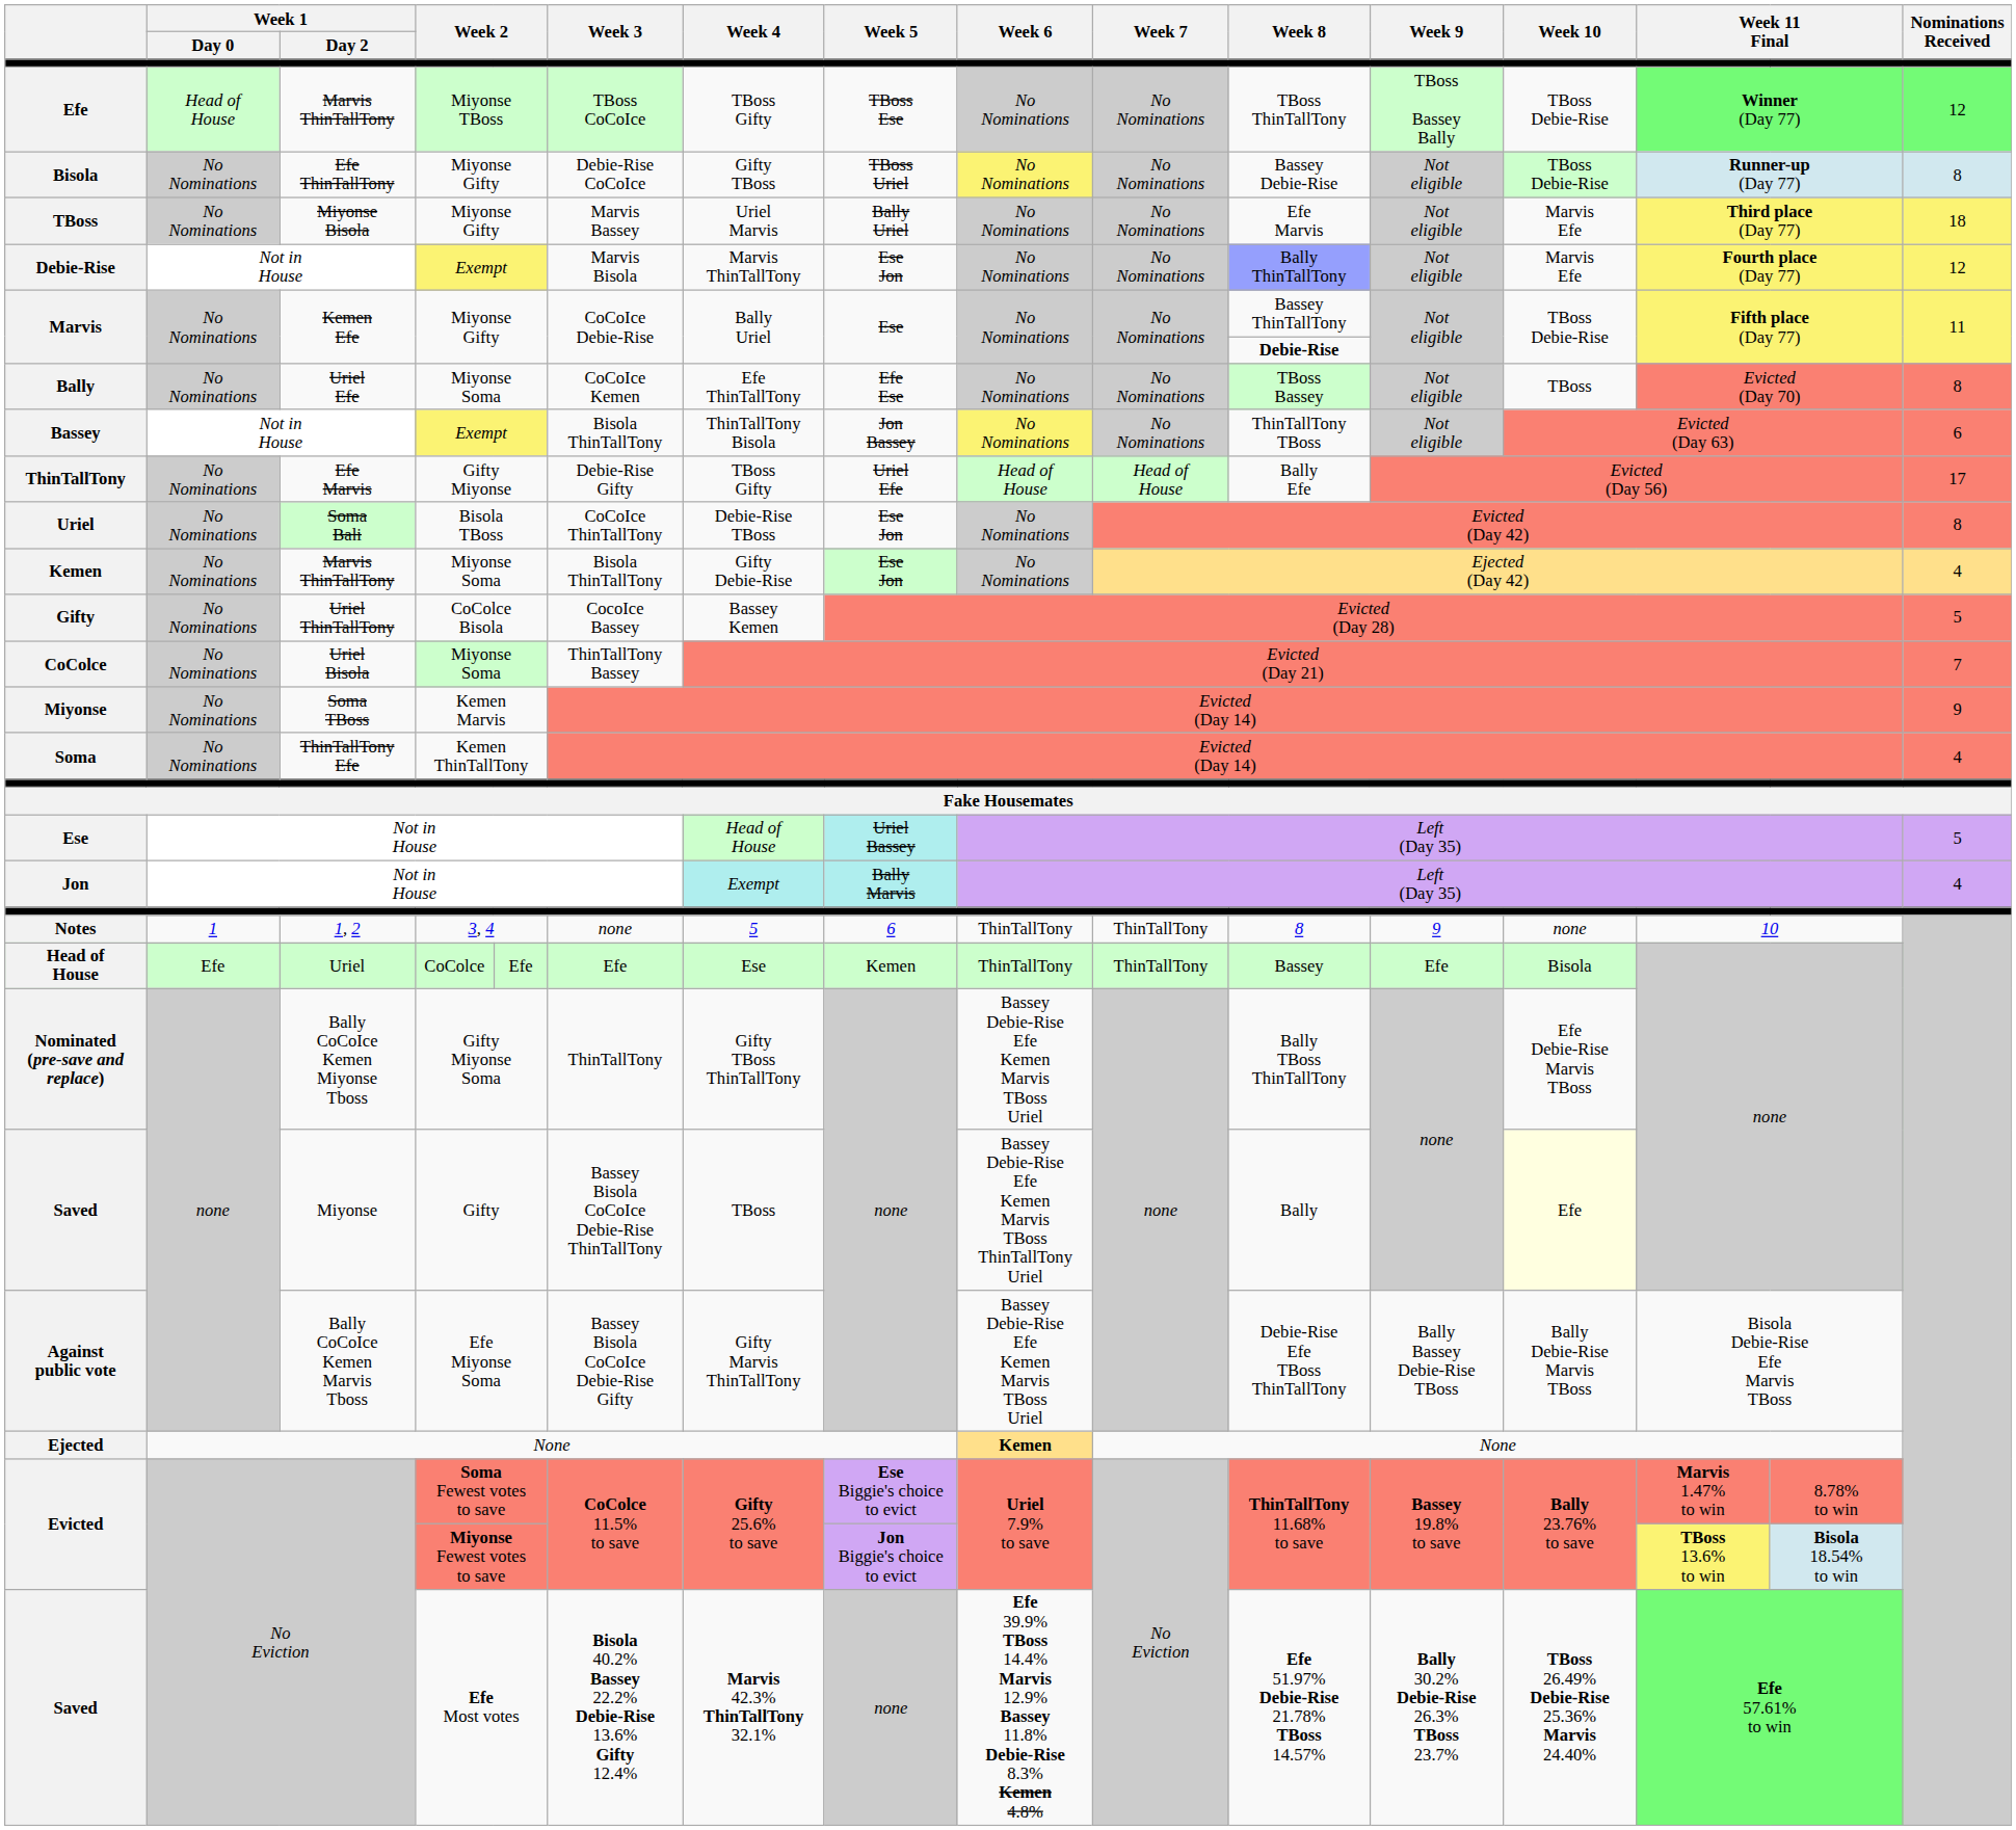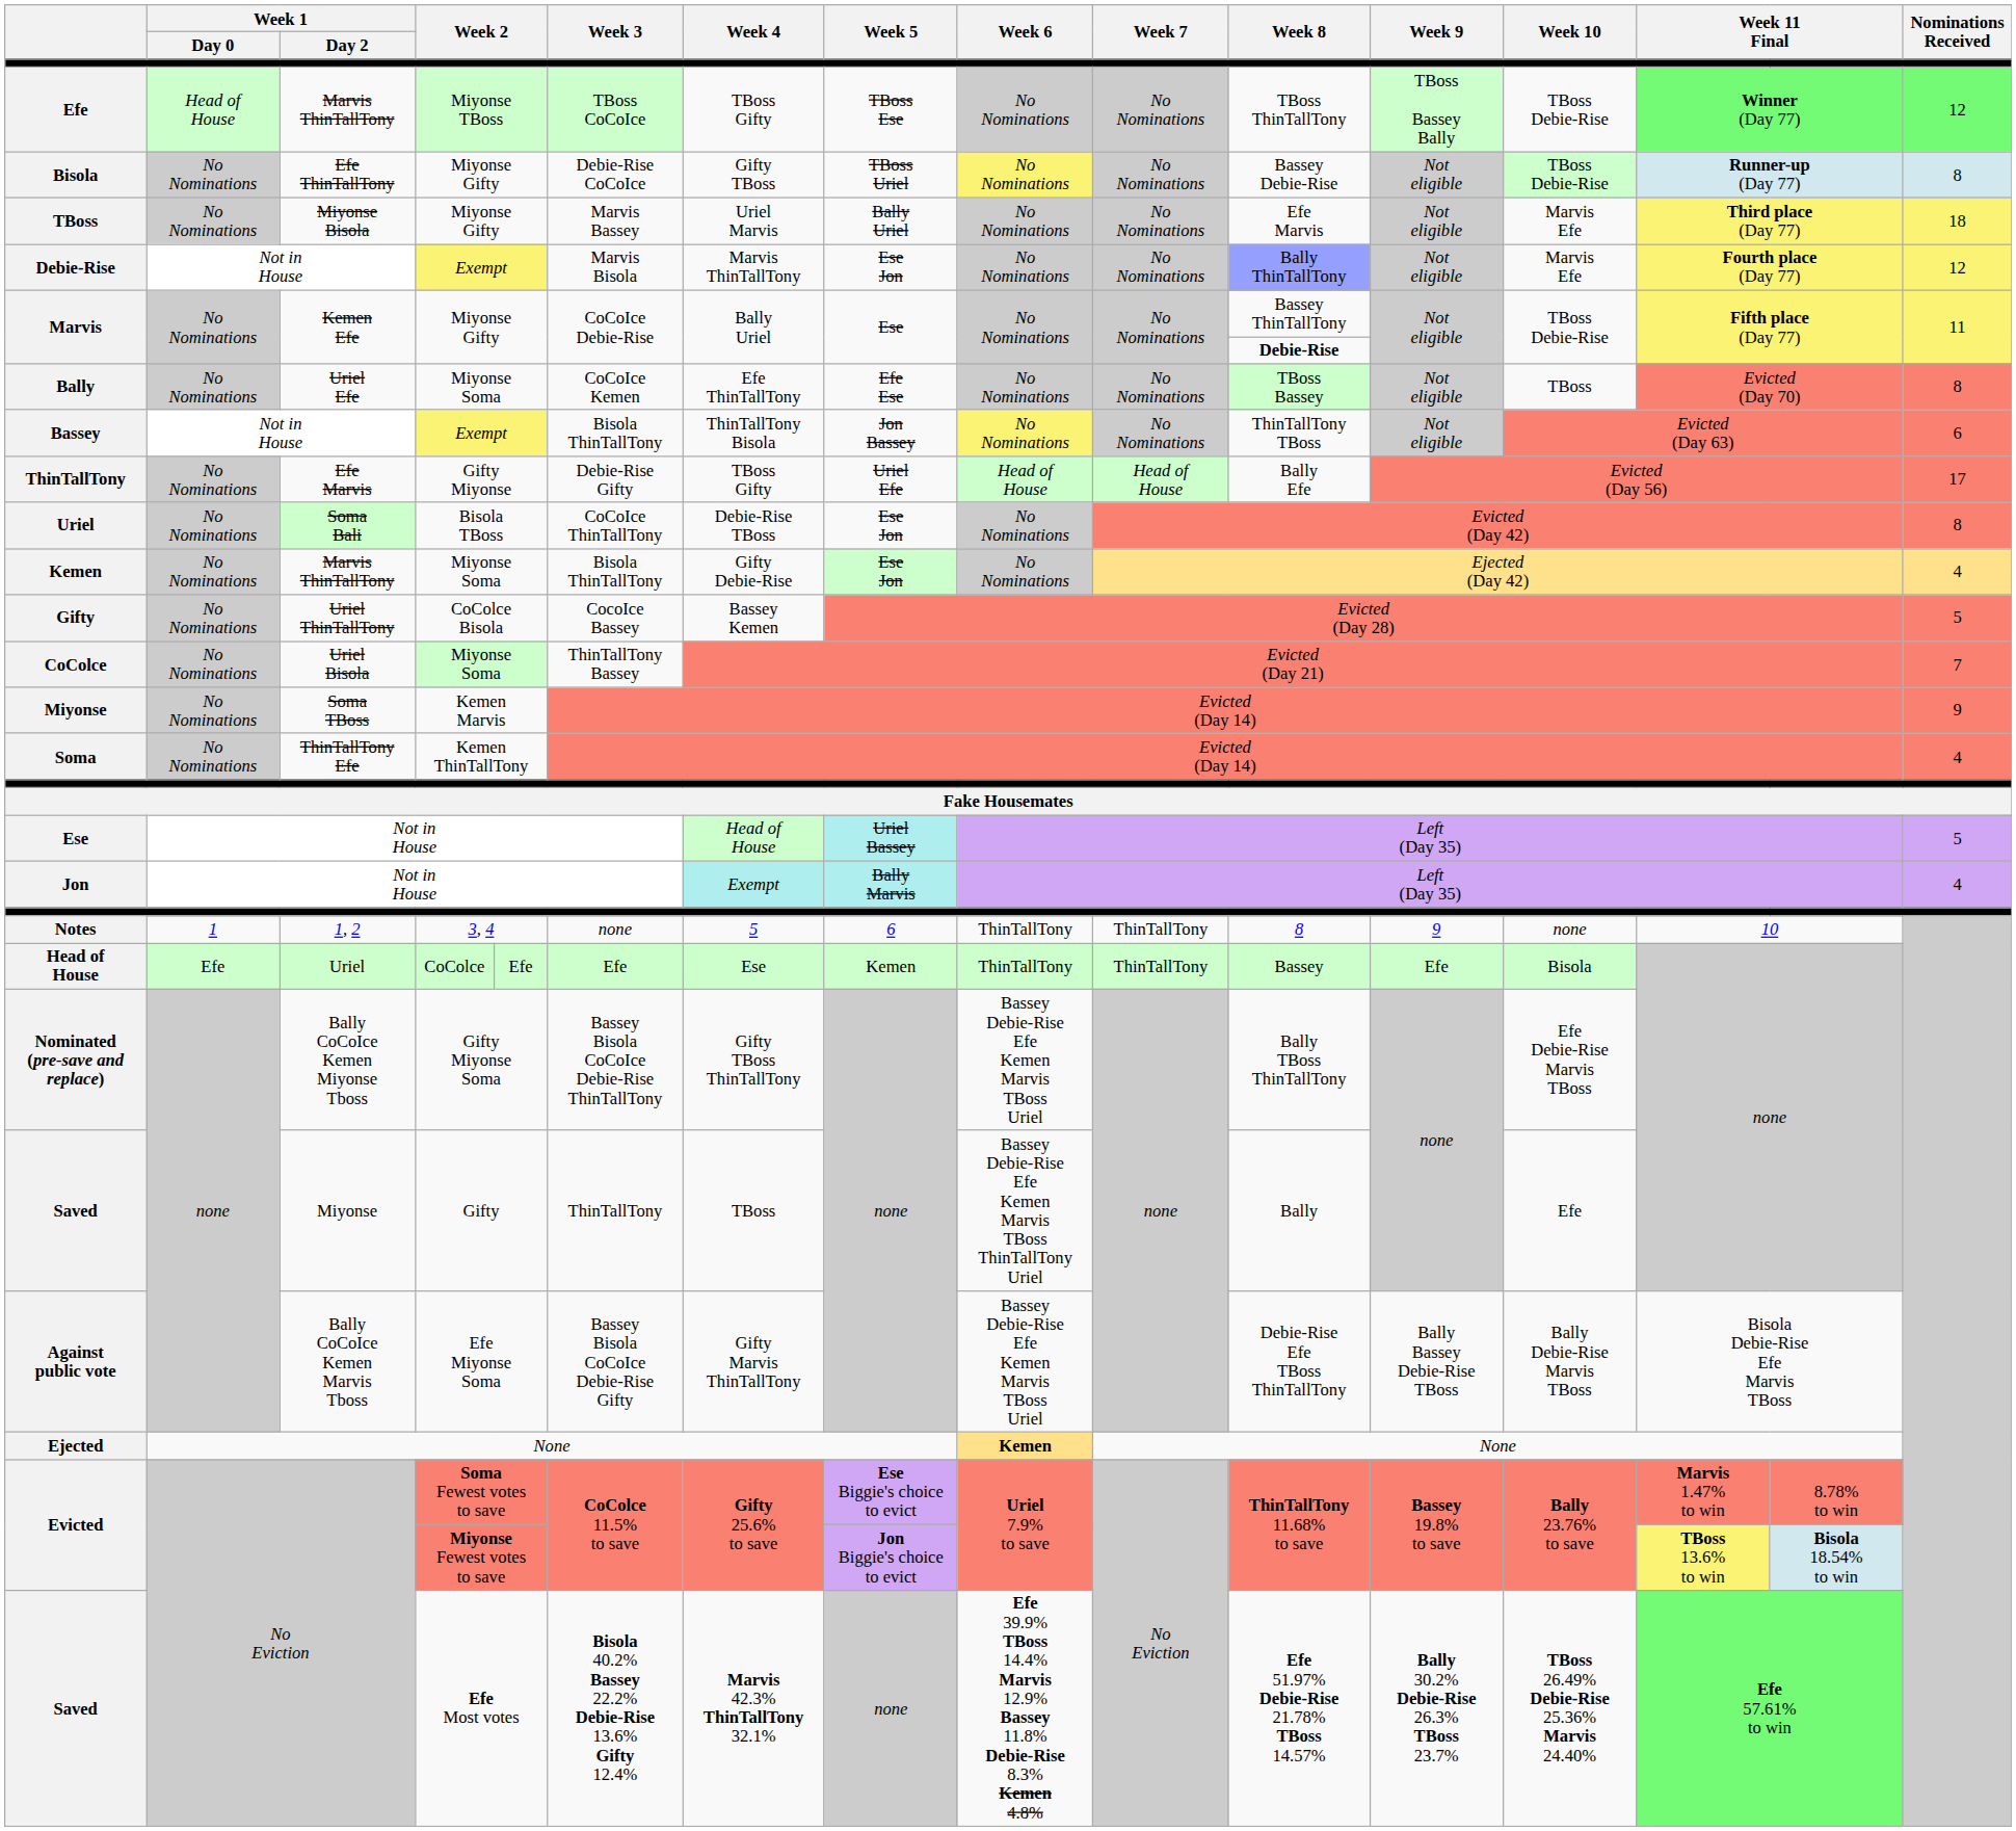Nominated (pre-save and replace) | Week 3: ThinTallTony -> Bassey Bisola CoCoIce Debie-Rise ThinTallTony
Saved / Gifty | Week 3: Bassey Bisola CoCoIce Debie-Rise ThinTallTony -> ThinTallTony
Saved / Gifty | Week 10: lightyellow background -> no background
